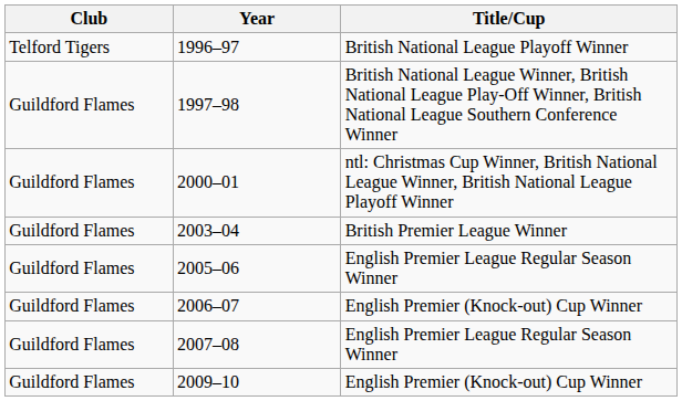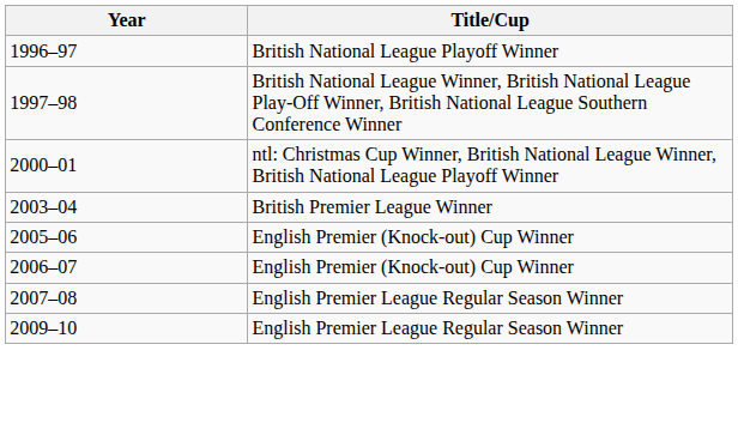- column: Club | Telford Tigers | Guildford Flames | Guildford Flames | Guildford Flames | Guildford Flames | Guildford Flames | Guildford Flames | Guildford Flames
2005–06 | Title/Cup: English Premier League Regular Season Winner -> English Premier (Knock-out) Cup Winner
2009–10 | Title/Cup: English Premier (Knock-out) Cup Winner -> English Premier League Regular Season Winner
